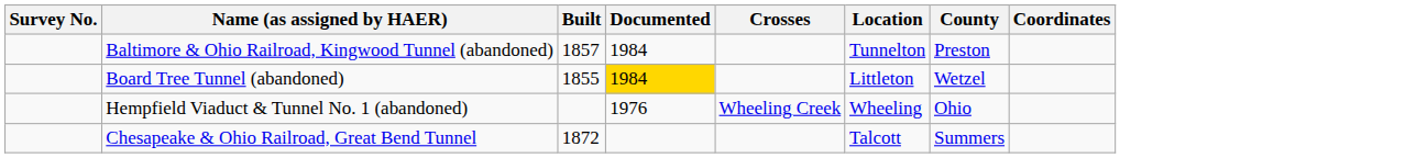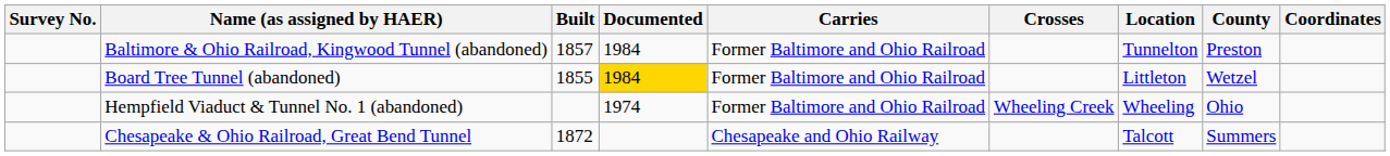+ column: Carries | Former Baltimore and Ohio Railroad | Former Baltimore and Ohio Railroad | Former Baltimore and Ohio Railroad | Chesapeake and Ohio Railway
Hempfield Viaduct & Tunnel No. 1 (abandoned) | Documented: 1976 -> 1974
